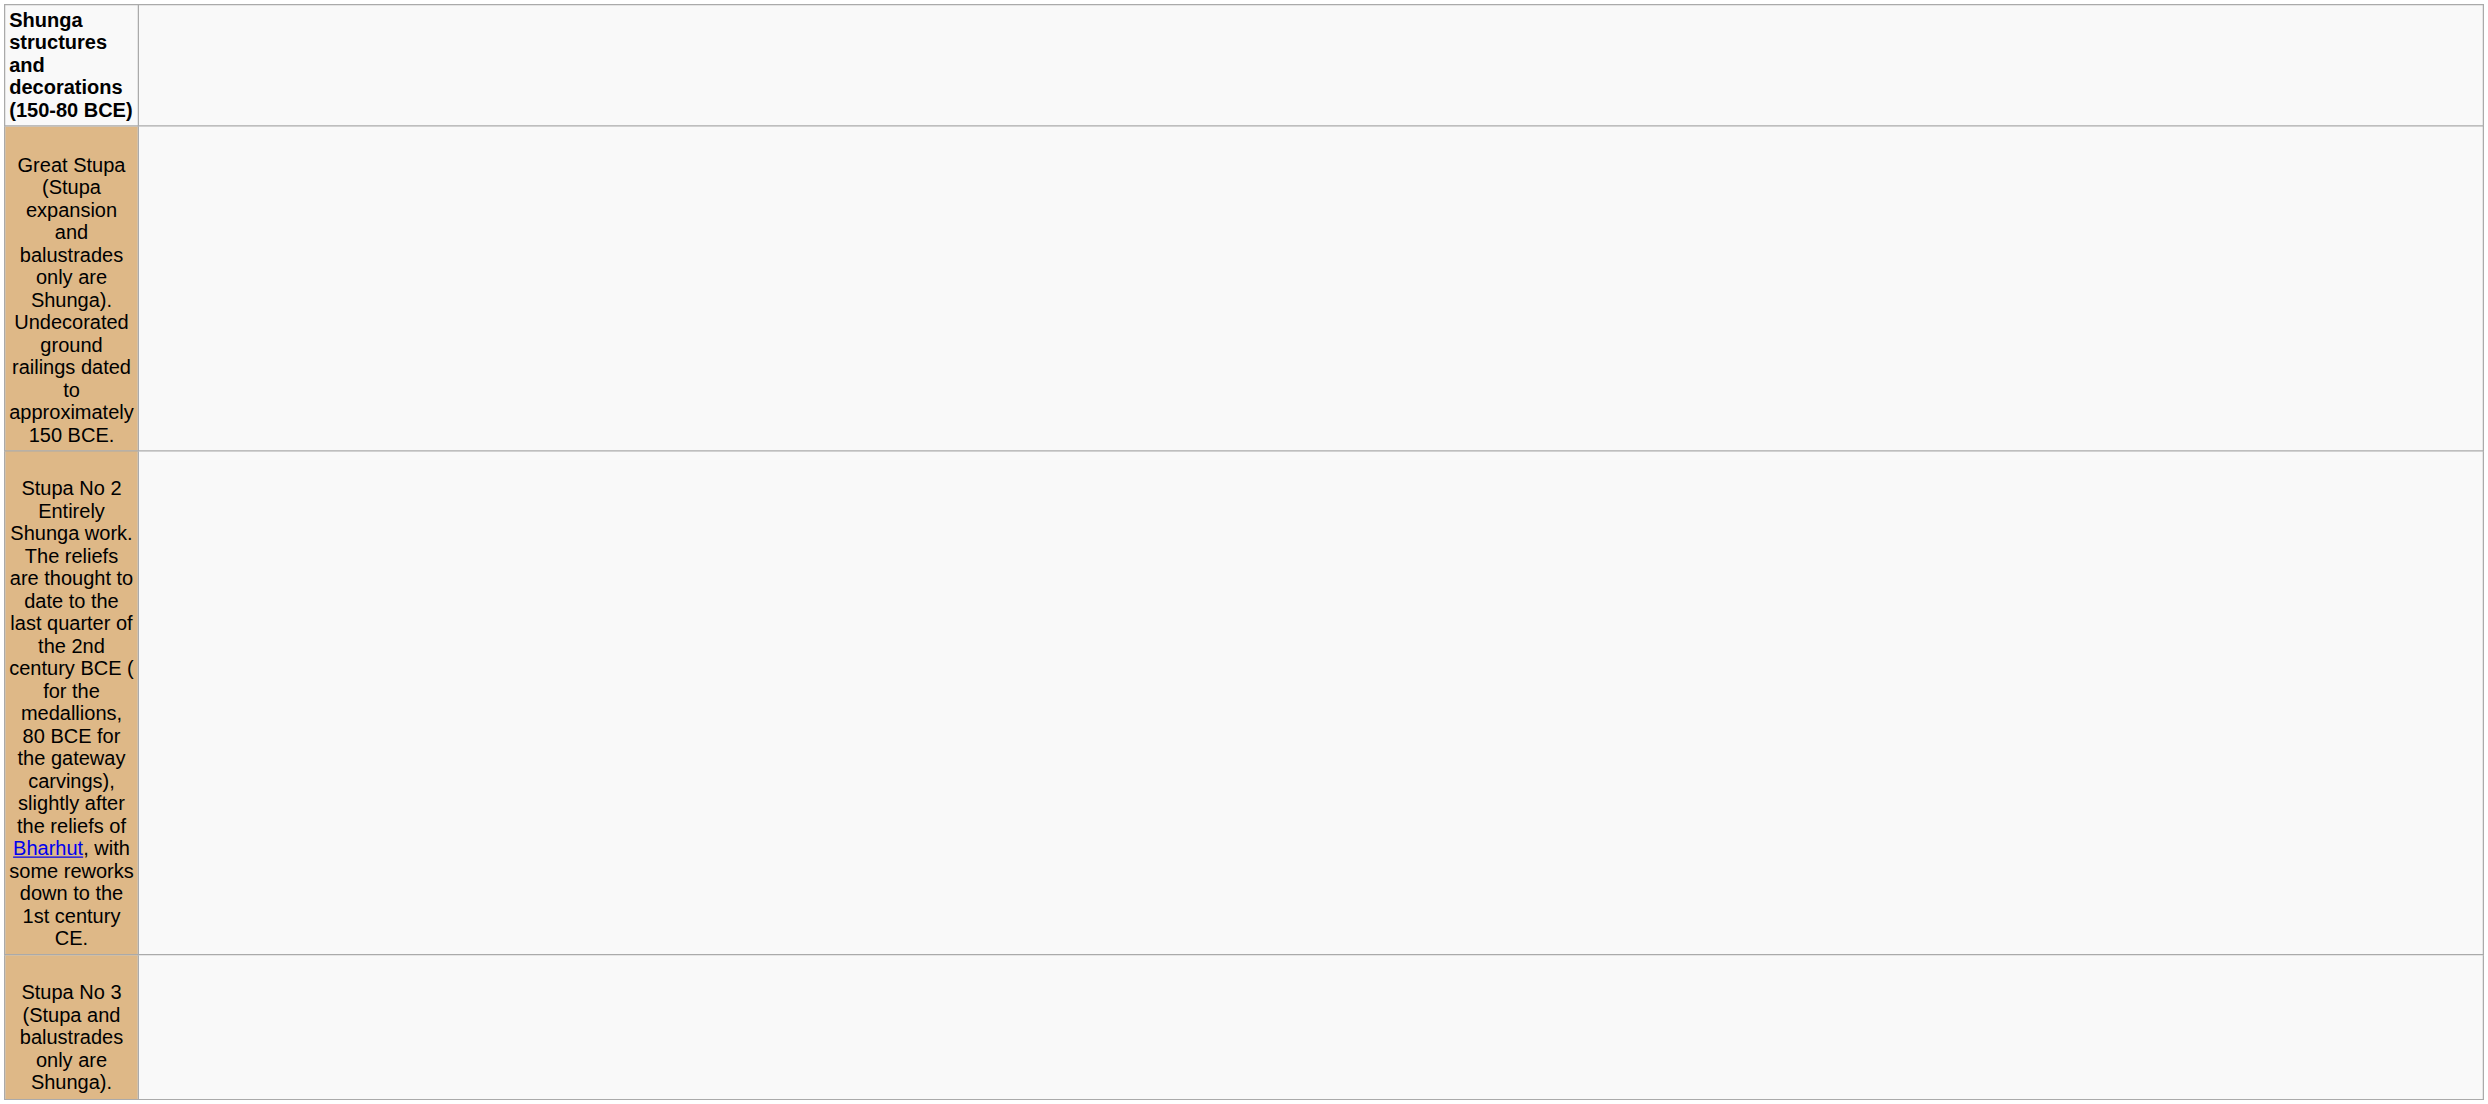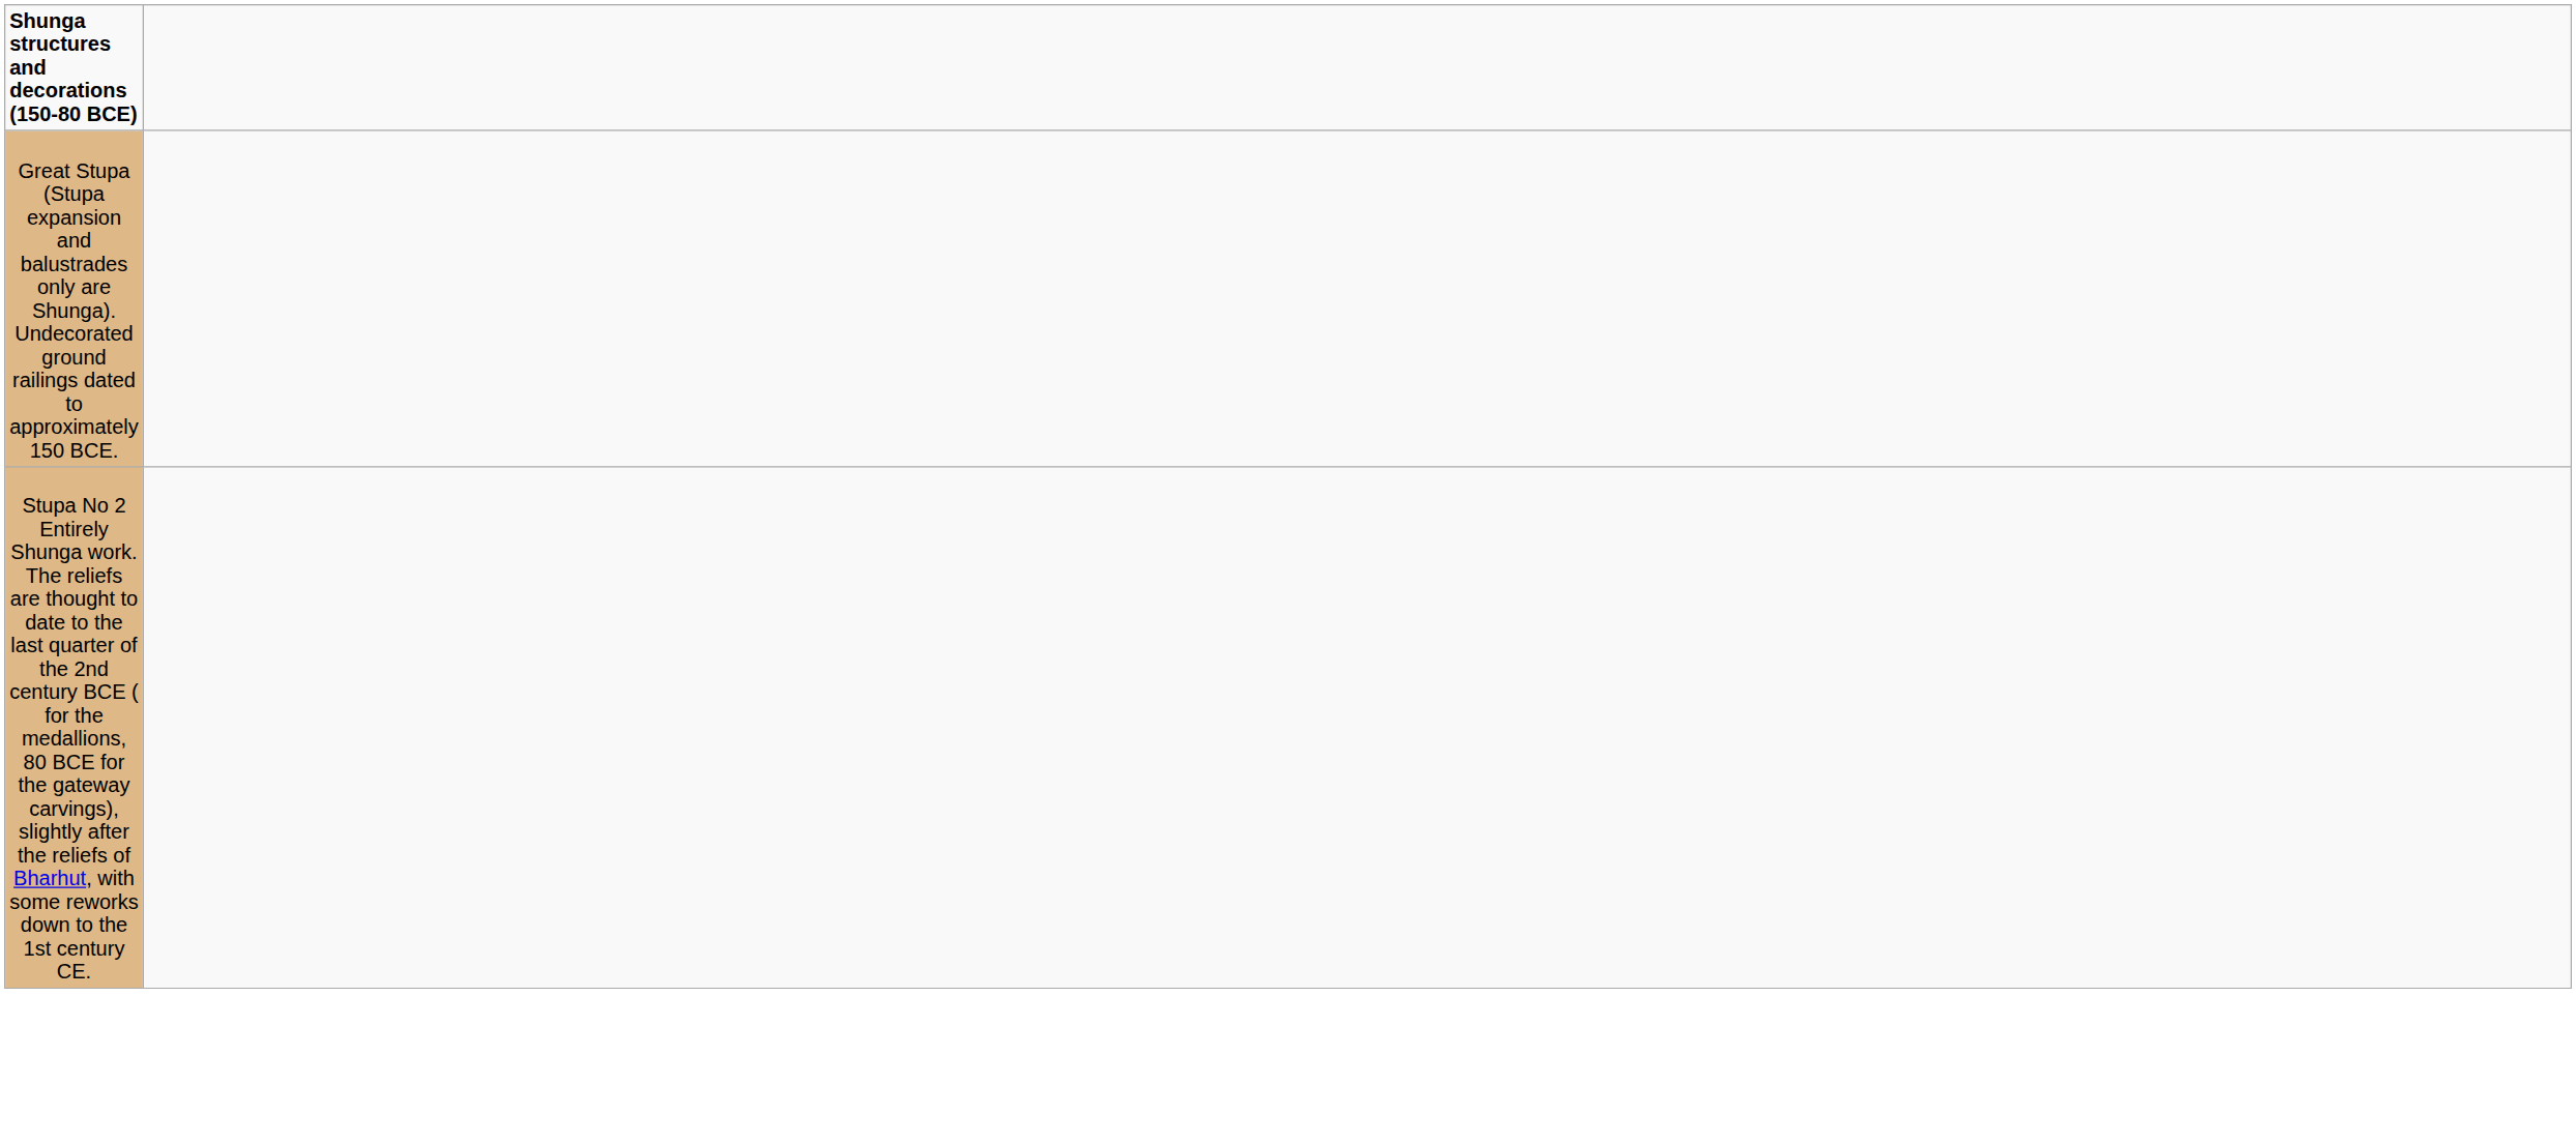- row: Stupa No 3 (Stupa and balustrades only are Shunga).
